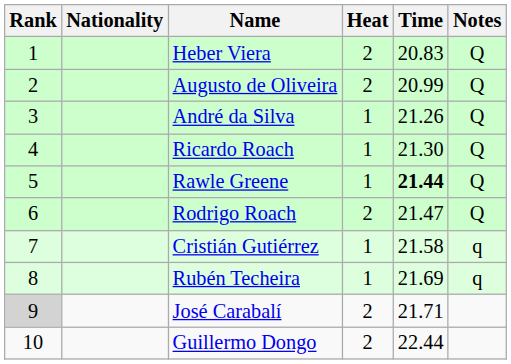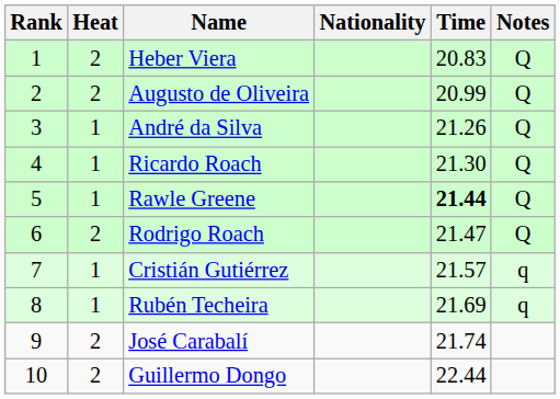columns swapped: Heat <-> Nationality
Cristián Gutiérrez | Time: 21.58 -> 21.57
José Carabalí | Rank: lightgrey background -> no background
José Carabalí | Time: 21.71 -> 21.74
